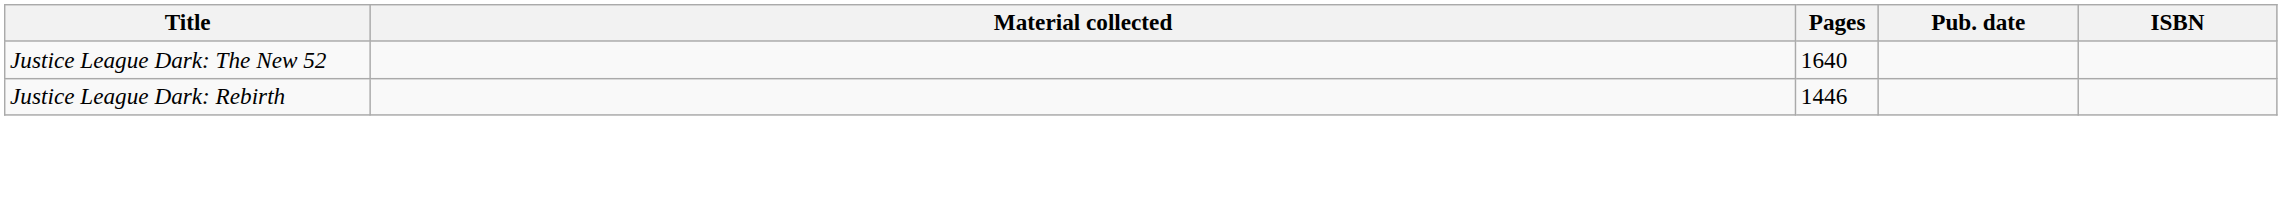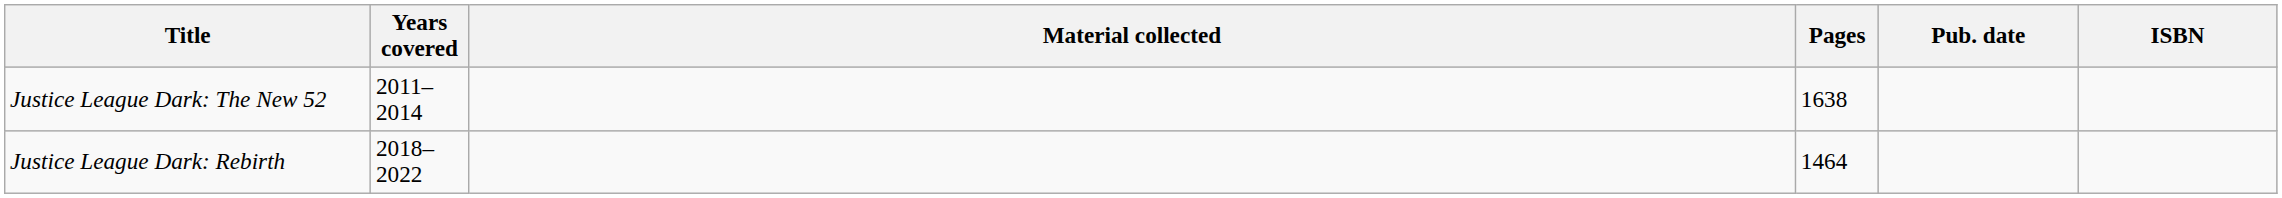+ column: Years covered | 2011–2014 | 2018–2022
Justice League Dark: The New 52 | Pages: 1640 -> 1638
Justice League Dark: Rebirth | Pages: 1446 -> 1464
